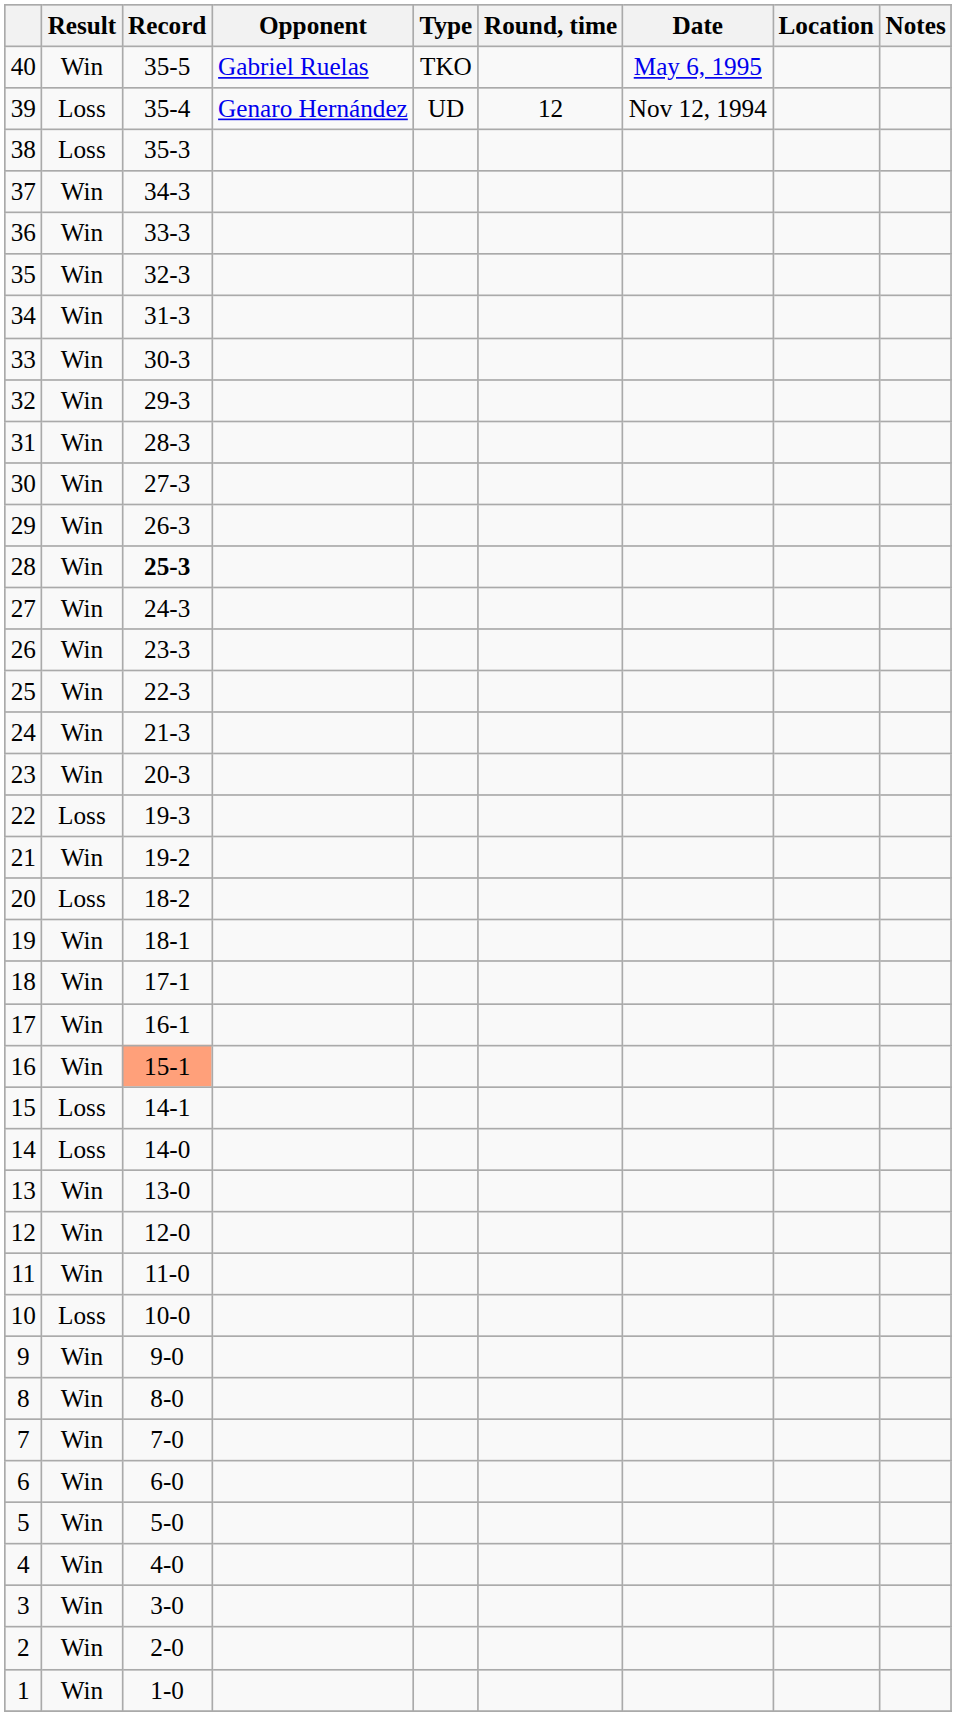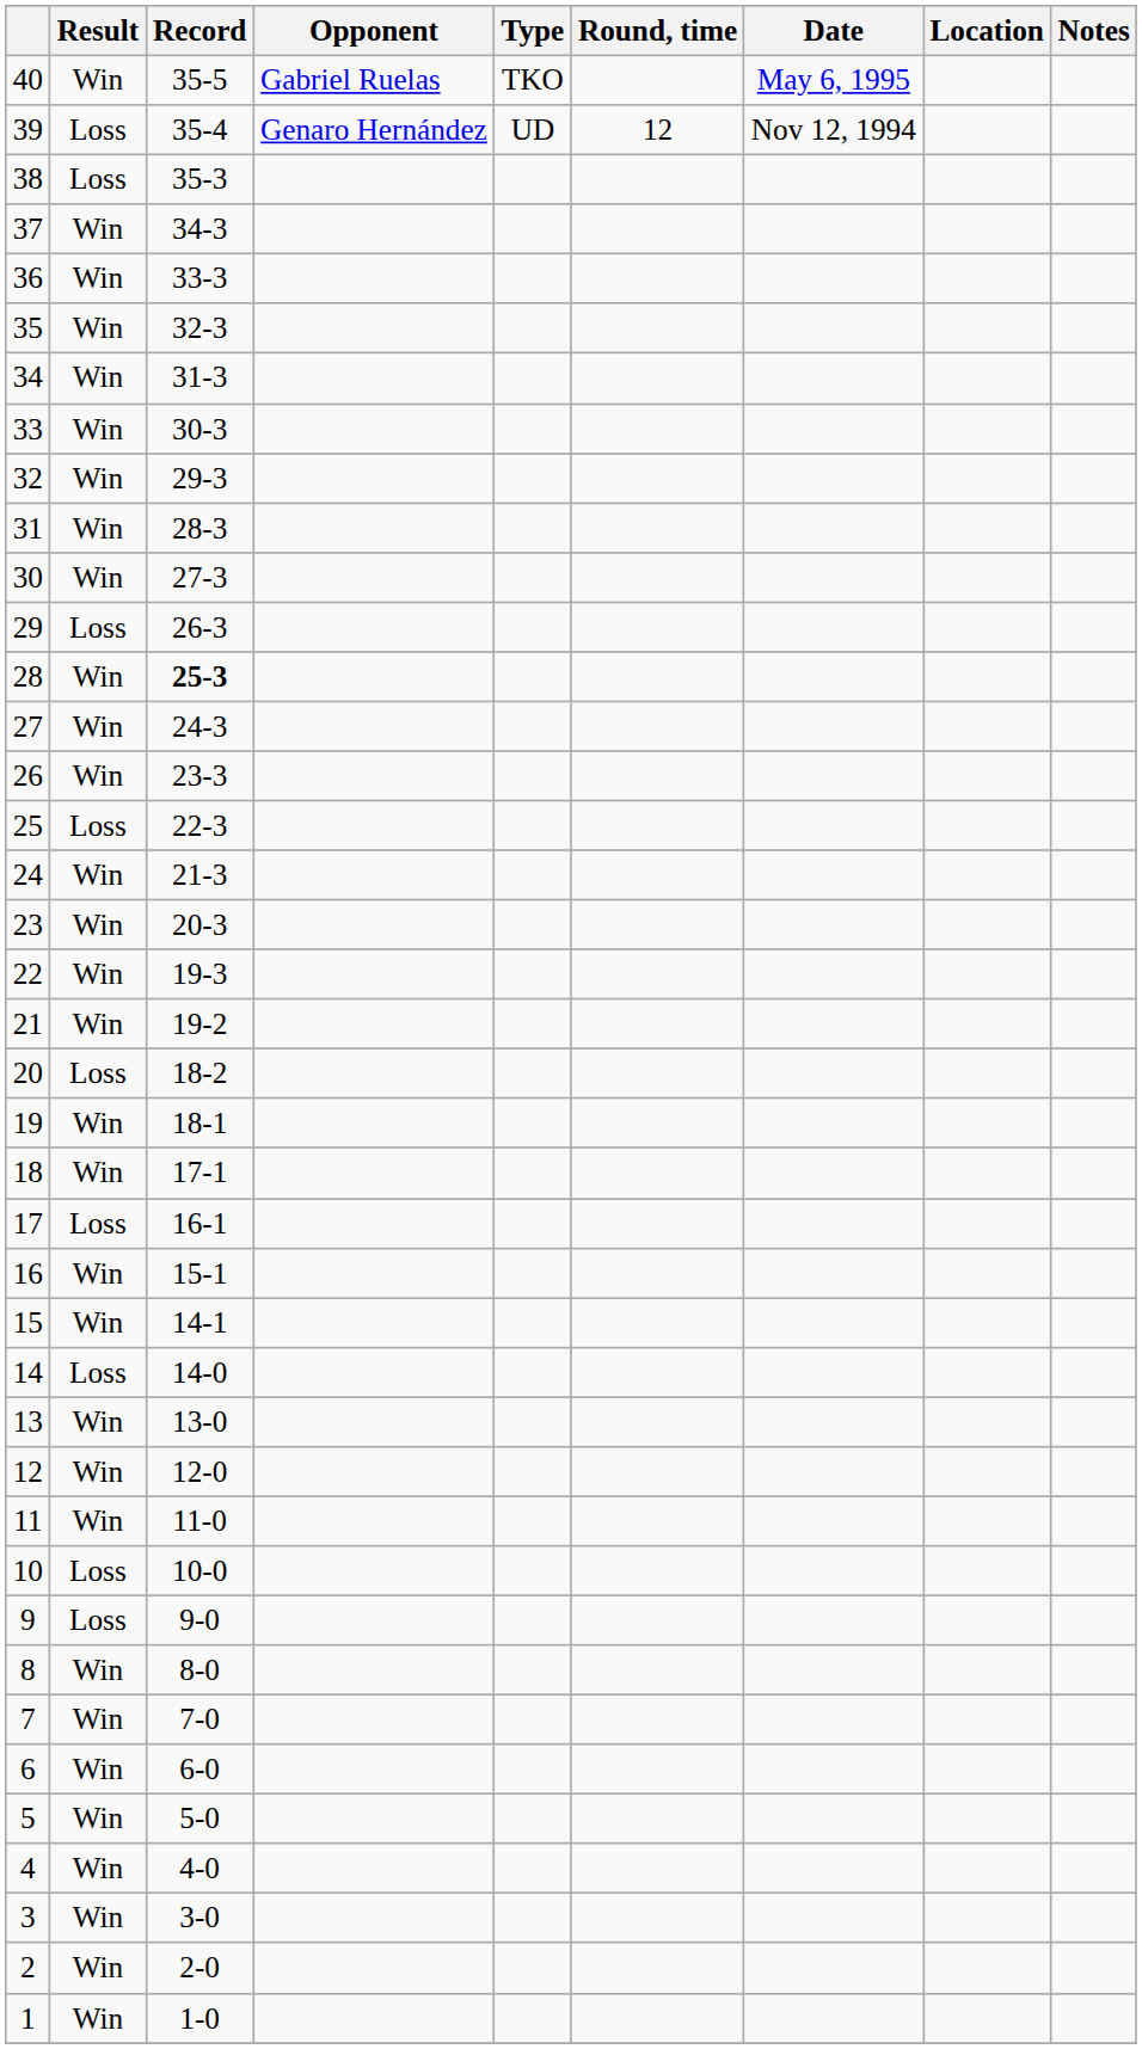29 | Result: Win -> Loss
25 | Result: Win -> Loss
22 | Result: Loss -> Win
17 | Result: Win -> Loss
16 | Record: lightsalmon background -> no background
15 | Result: Loss -> Win
9 | Result: Win -> Loss
